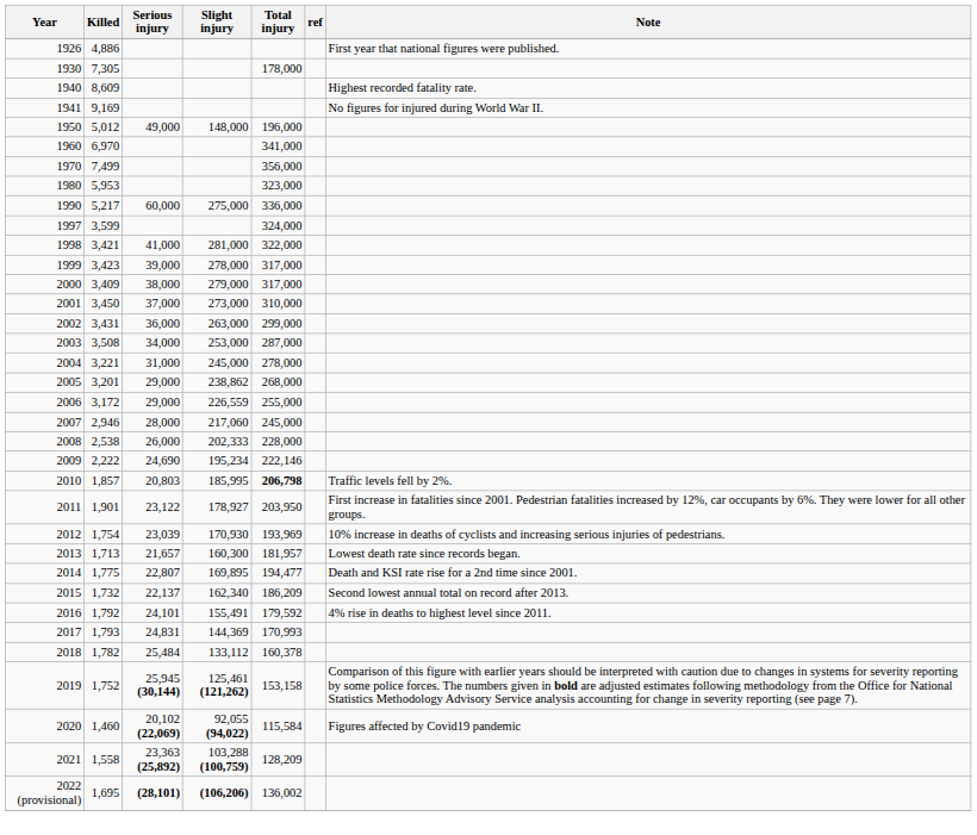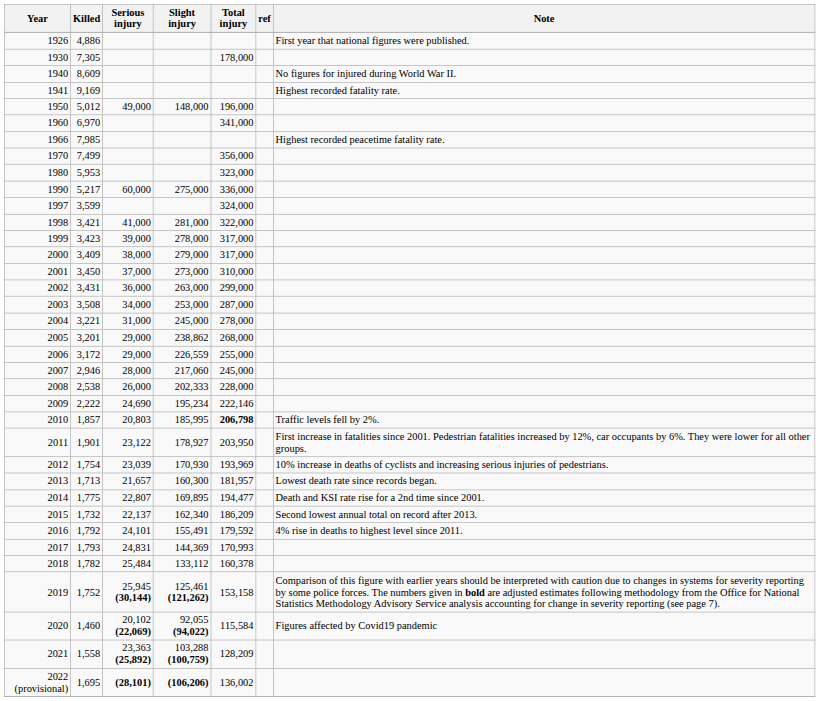1940 | Note: Highest recorded fatality rate. -> No figures for injured during World War II.
1941 | Note: No figures for injured during World War II. -> Highest recorded fatality rate.
+ row: 1966 | 7,985 | Highest recorded peacetime fatality rate.
